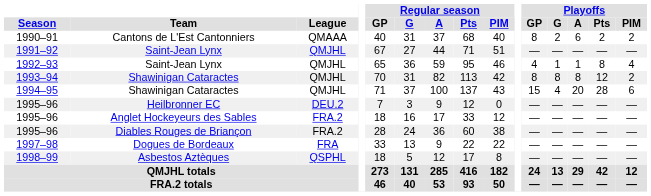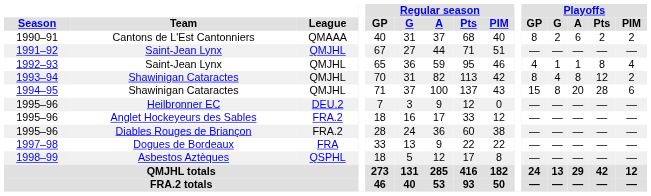1993–94 | Playoffs / G: 8 -> 4
1994–95 | Playoffs / G: 4 -> 8
